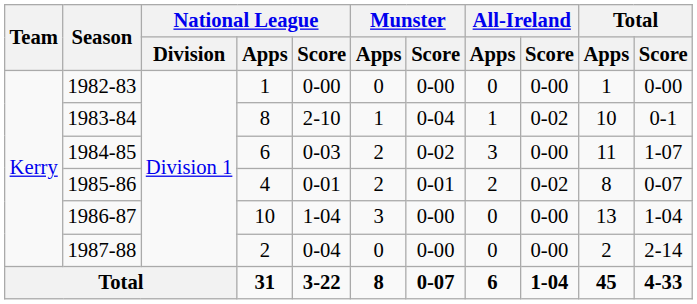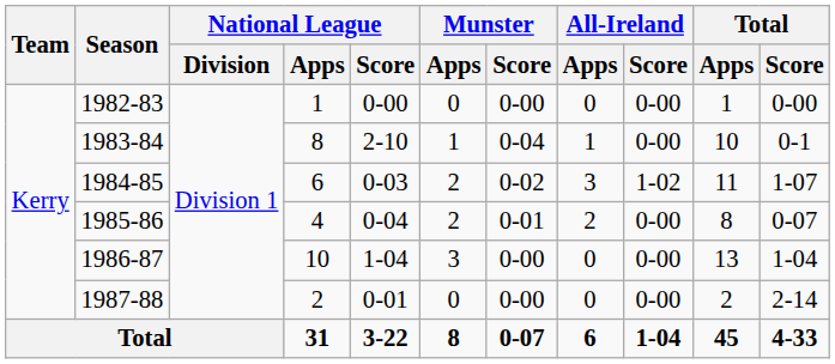1983-84 | All-Ireland / Score: 0-02 -> 0-00
1984-85 | All-Ireland / Score: 0-00 -> 1-02
1985-86 | National League / Score: 0-01 -> 0-04
1985-86 | All-Ireland / Score: 0-02 -> 0-00
1987-88 | National League / Score: 0-04 -> 0-01
